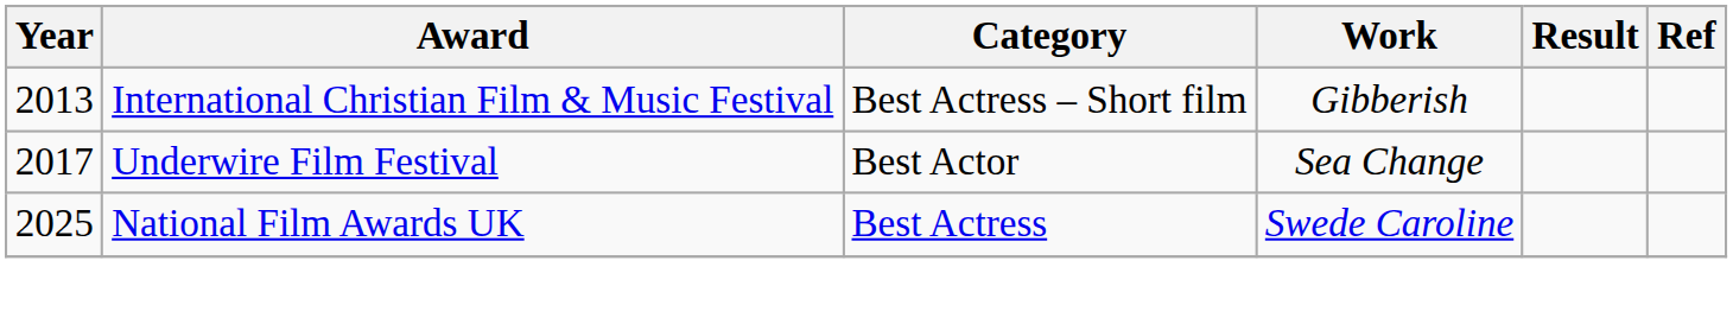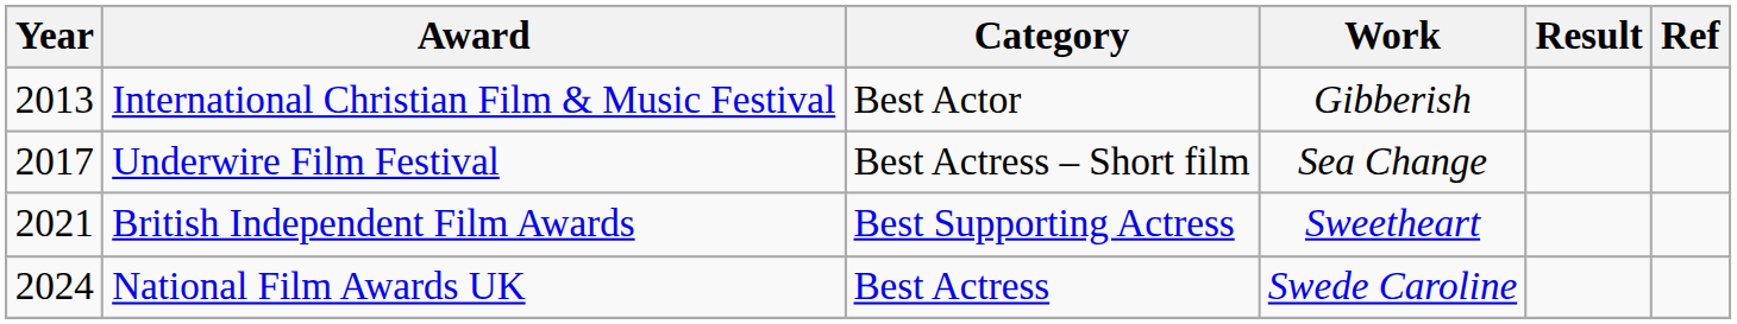International Christian Film & Music Festival | Category: Best Actress – Short film -> Best Actor
Underwire Film Festival | Category: Best Actor -> Best Actress – Short film
+ row: 2021 | British Independent Film Awards | Best Supporting Actress | Sweetheart
National Film Awards UK | Year: 2025 -> 2024
